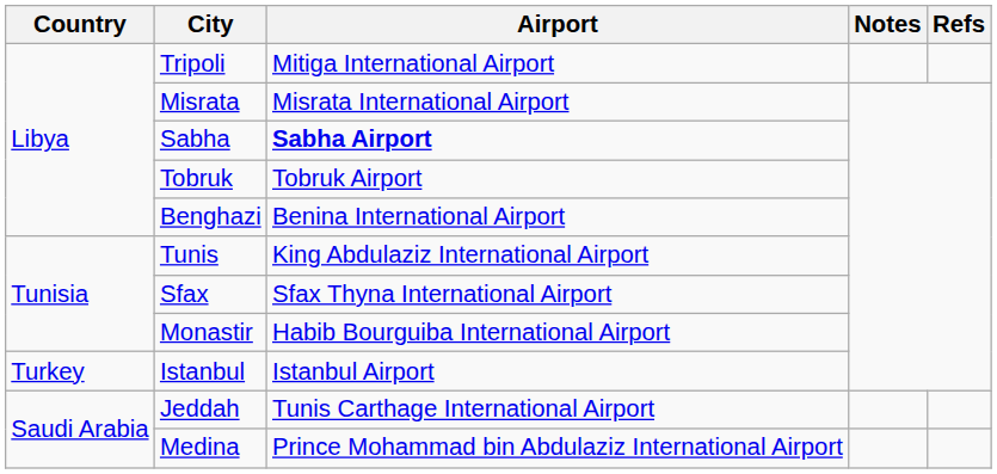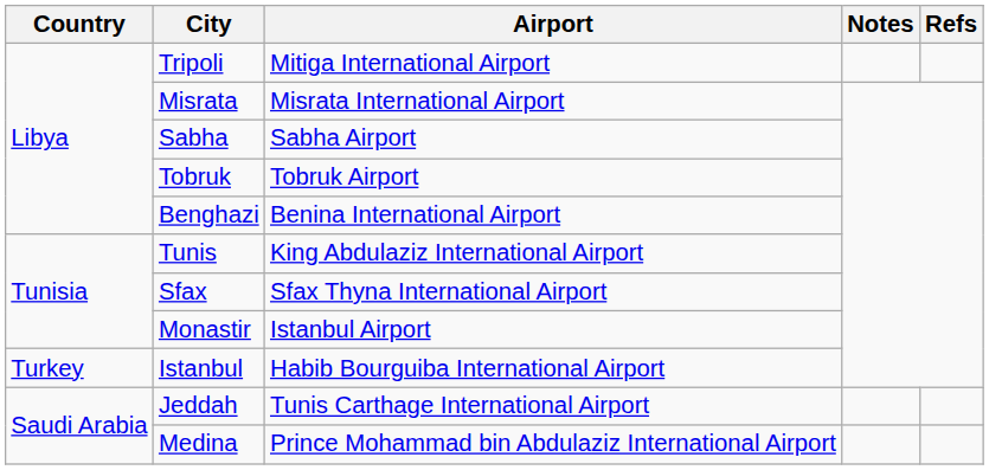Sabha | Airport: bold -> normal
Monastir | Airport: Habib Bourguiba International Airport -> Istanbul Airport
Istanbul | Airport: Istanbul Airport -> Habib Bourguiba International Airport
